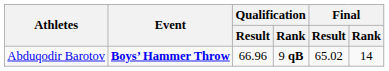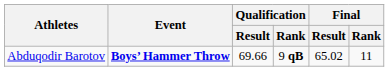Abduqodir Barotov | Qualification / Result: 66.96 -> 69.66
Abduqodir Barotov | Final / Rank: 14 -> 11
